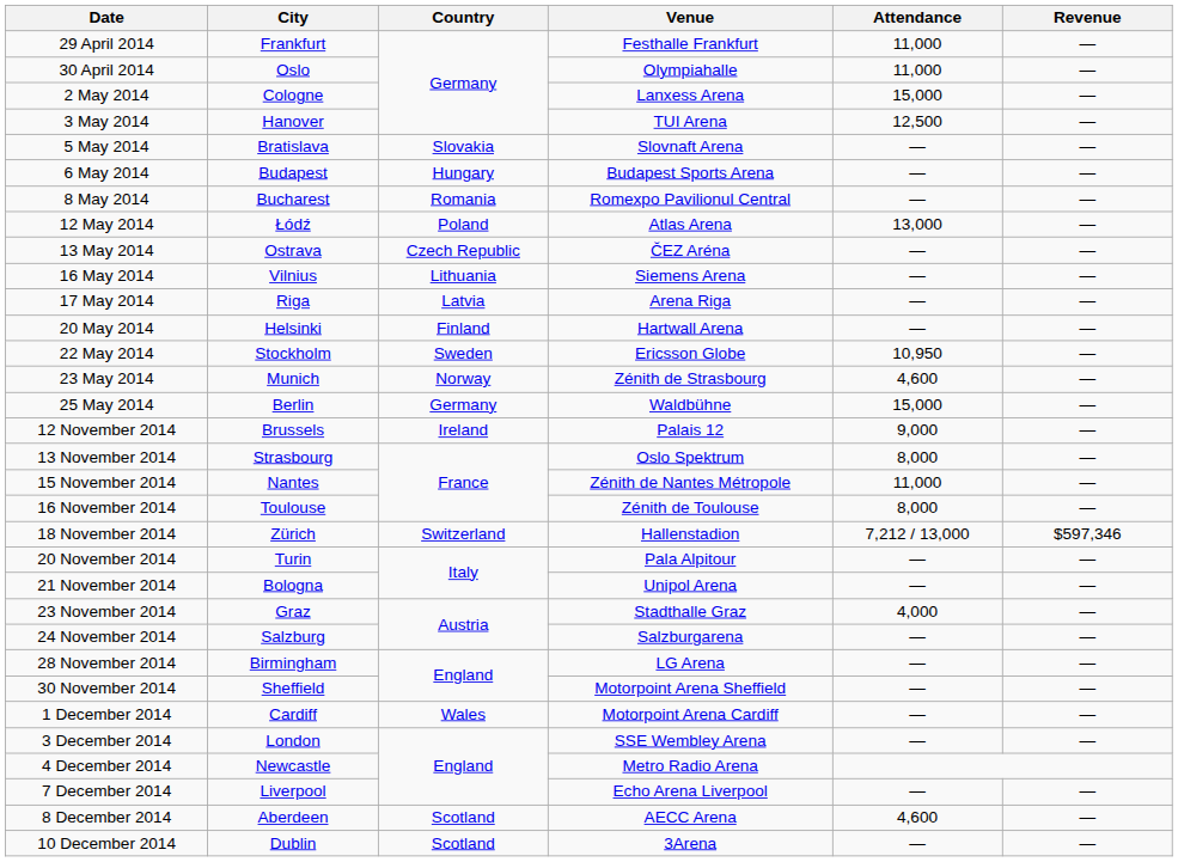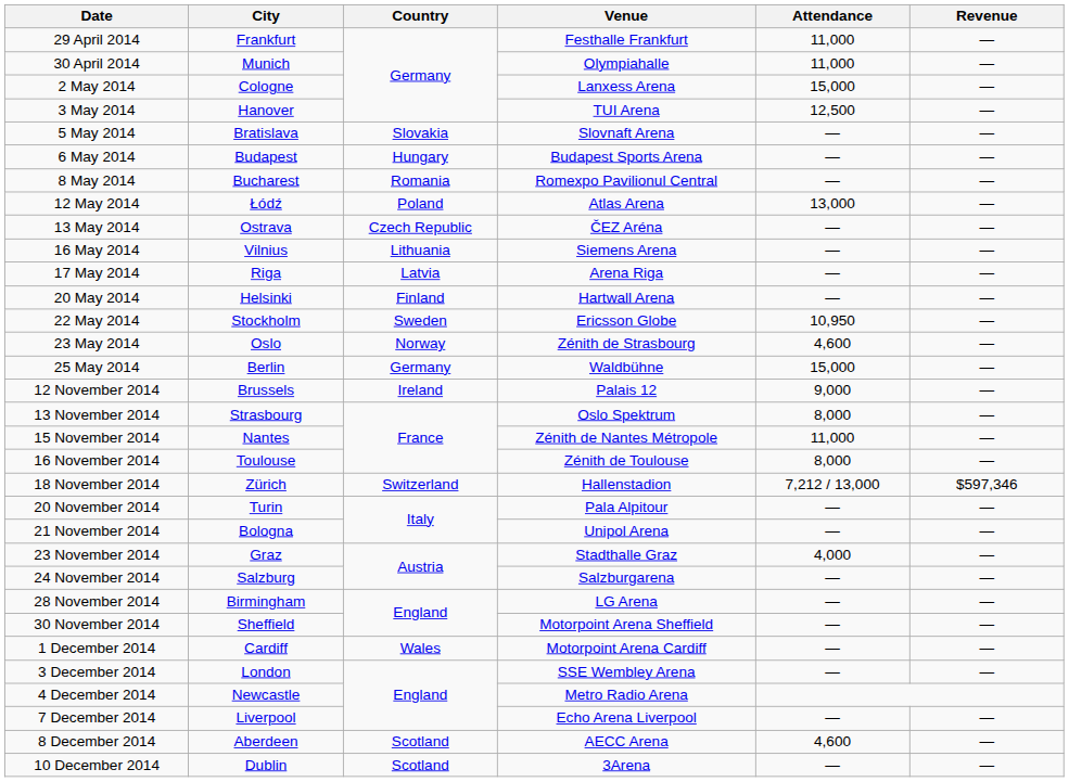30 April 2014 | City: Oslo -> Munich
23 May 2014 | City: Munich -> Oslo
